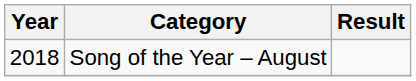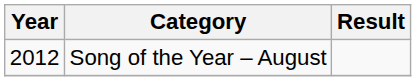Song of the Year – August | Year: 2018 -> 2012
